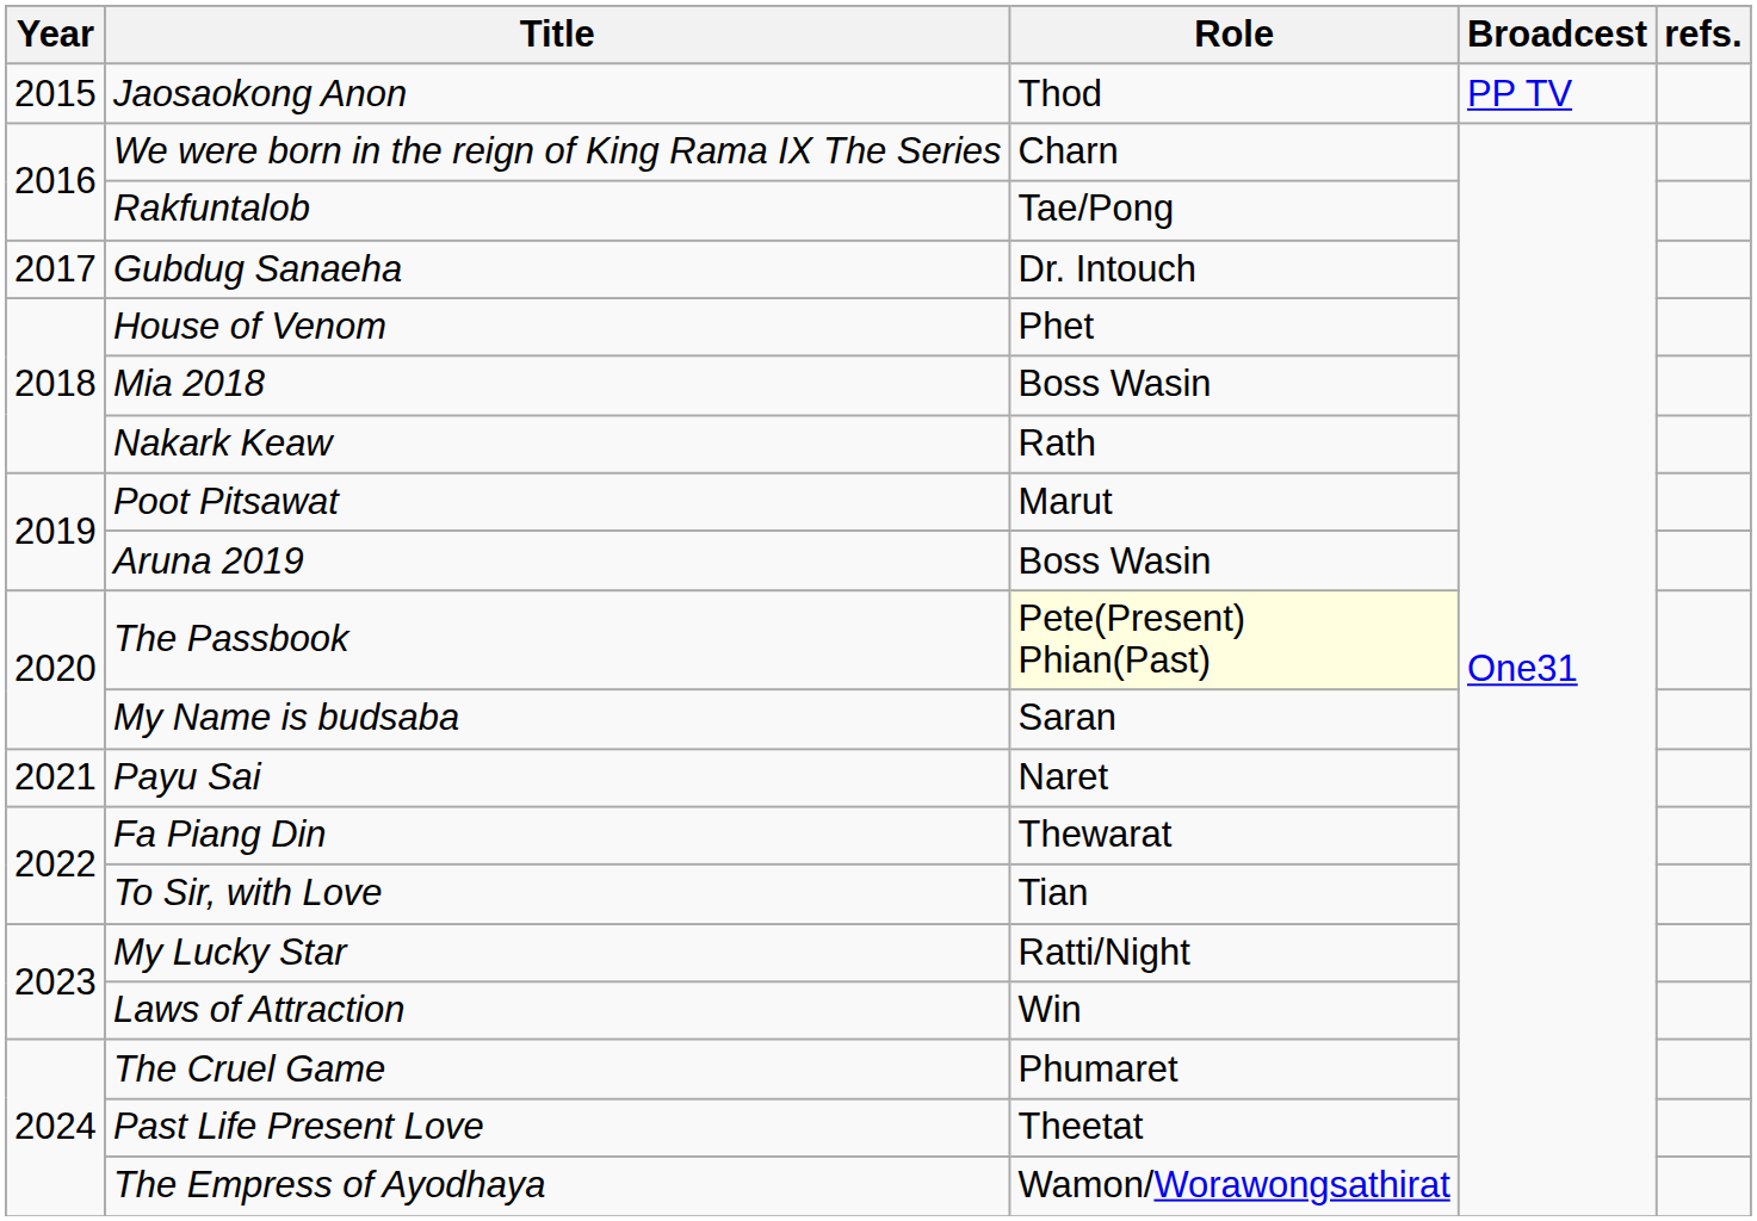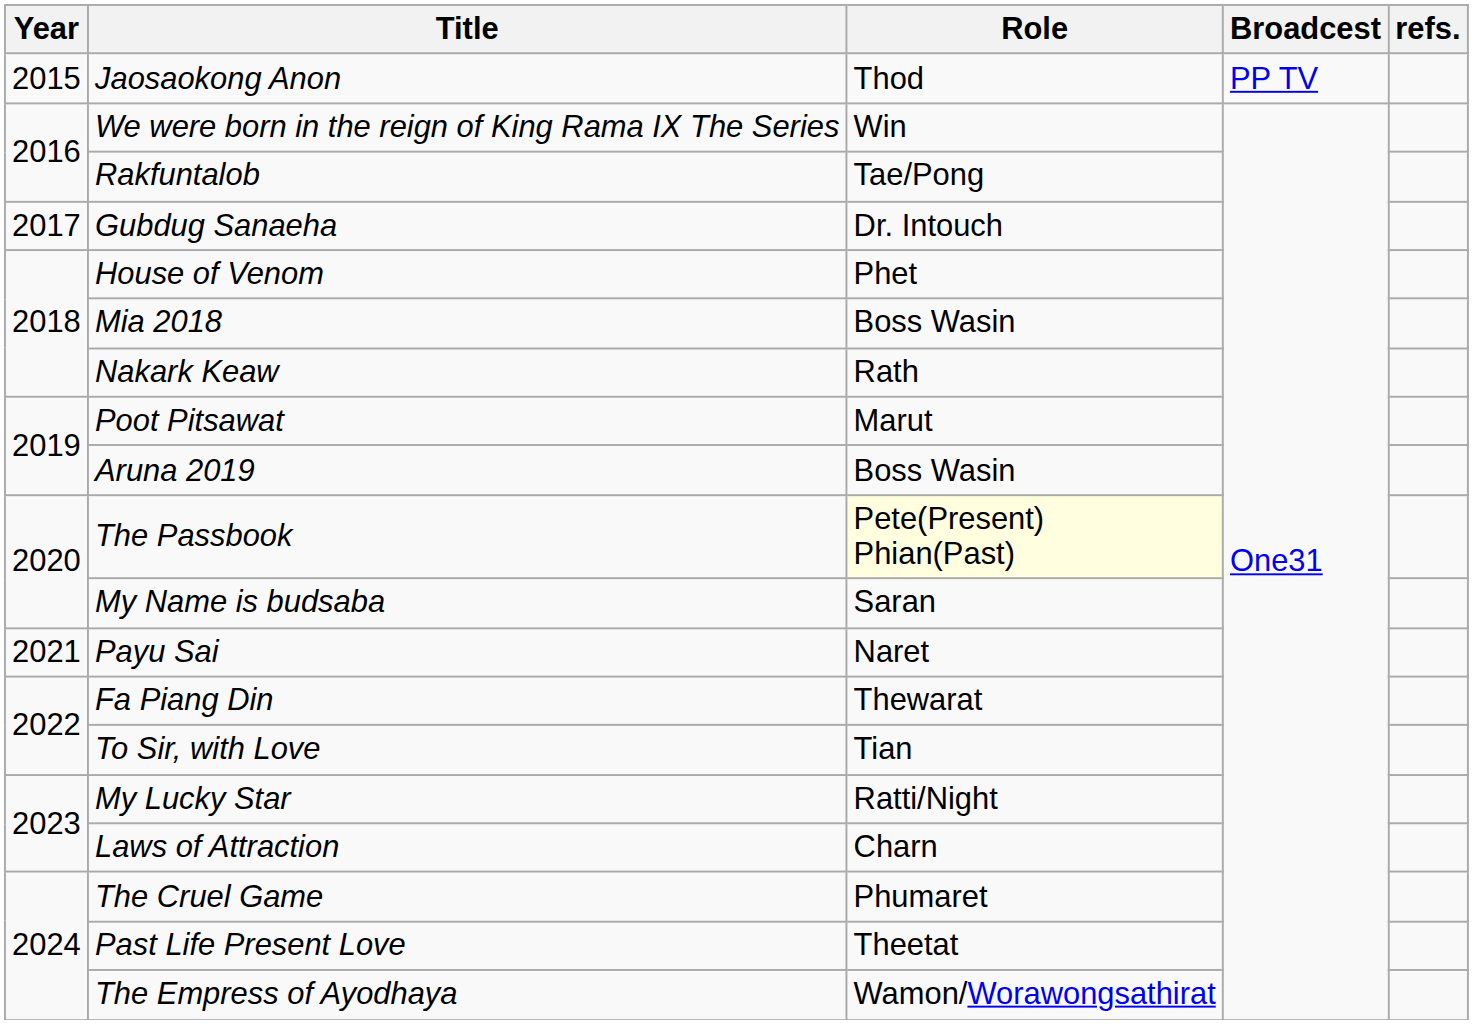We were born in the reign of King Rama IX The Series | Role: Charn -> Win
Laws of Attraction | Role: Win -> Charn
